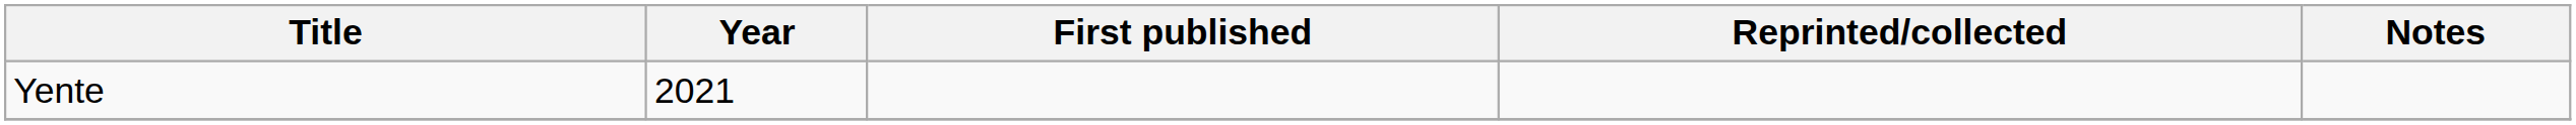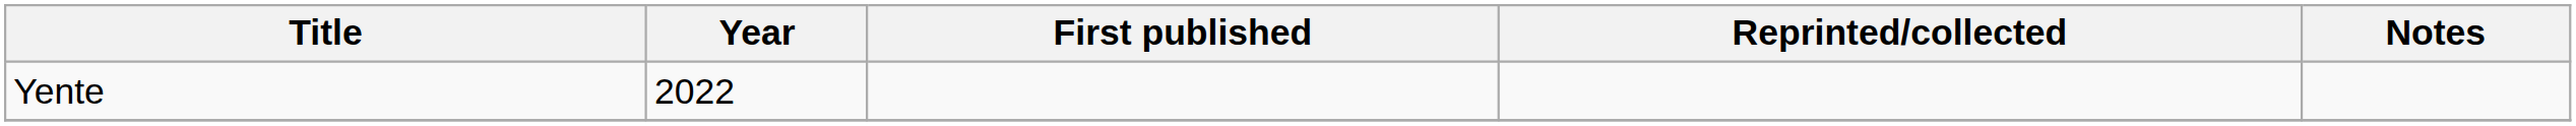Yente | Year: 2021 -> 2022
